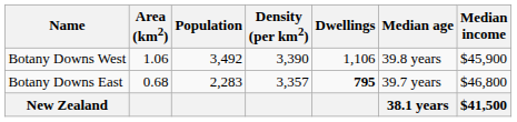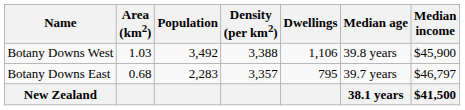Botany Downs West | Area (km2): 1.06 -> 1.03
Botany Downs West | Density (per km2): 3,390 -> 3,388
Botany Downs East | Dwellings: bold -> normal
Botany Downs East | Median income: $46,800 -> $46,797
